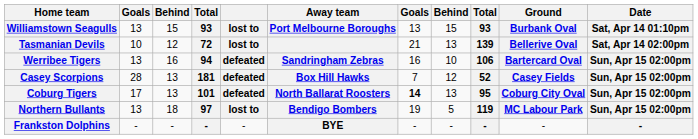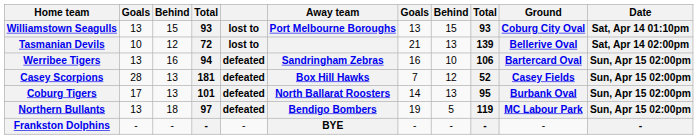Williamstown Seagulls | Ground: Burbank Oval -> Coburg City Oval
Coburg Tigers | column 7: bold -> normal
Coburg Tigers | Ground: Coburg City Oval -> Burbank Oval
Northern Bullants | column 5: lost to -> defeated
